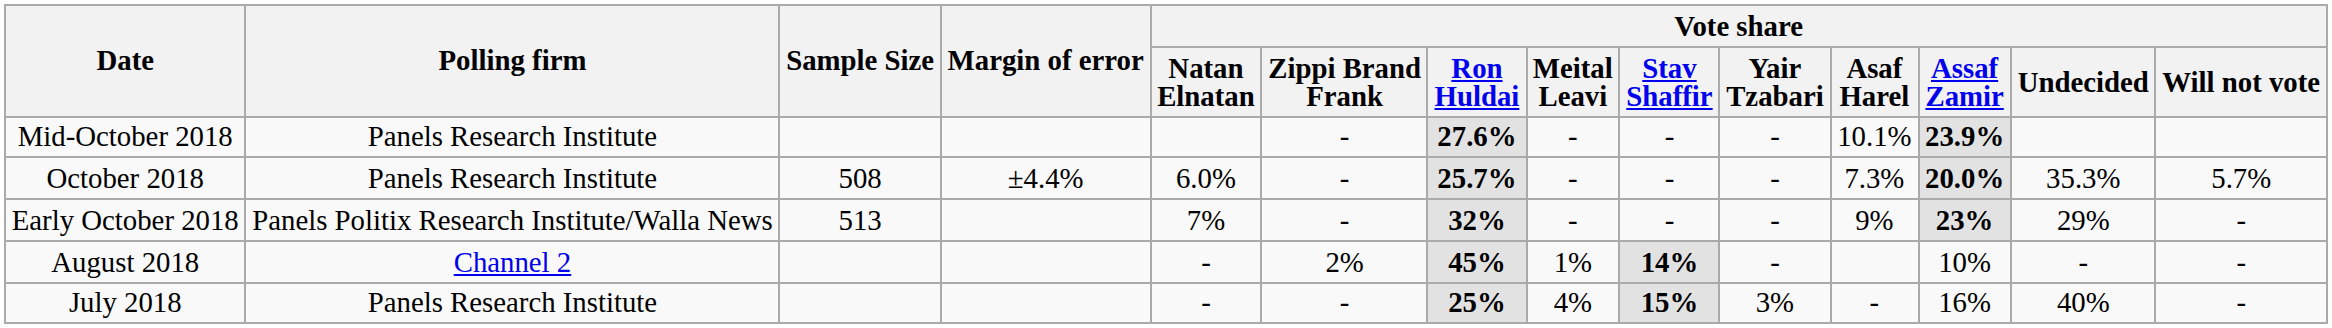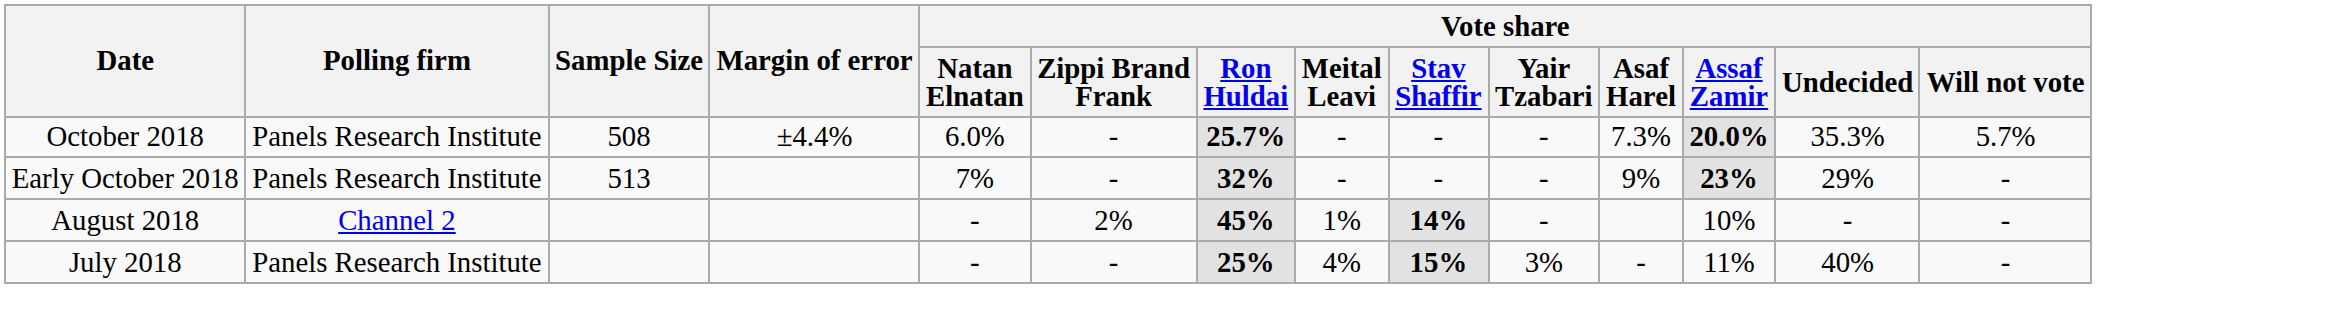- row: Mid-October 2018 | Panels Research Institute | - | 27.6% | - | - | - | 10.1% | 23.9%
Early October 2018 | Polling firm: Panels Politix Research Institute/Walla News -> Panels Research Institute
July 2018 | Vote share / Assaf Zamir: 16% -> 11%
